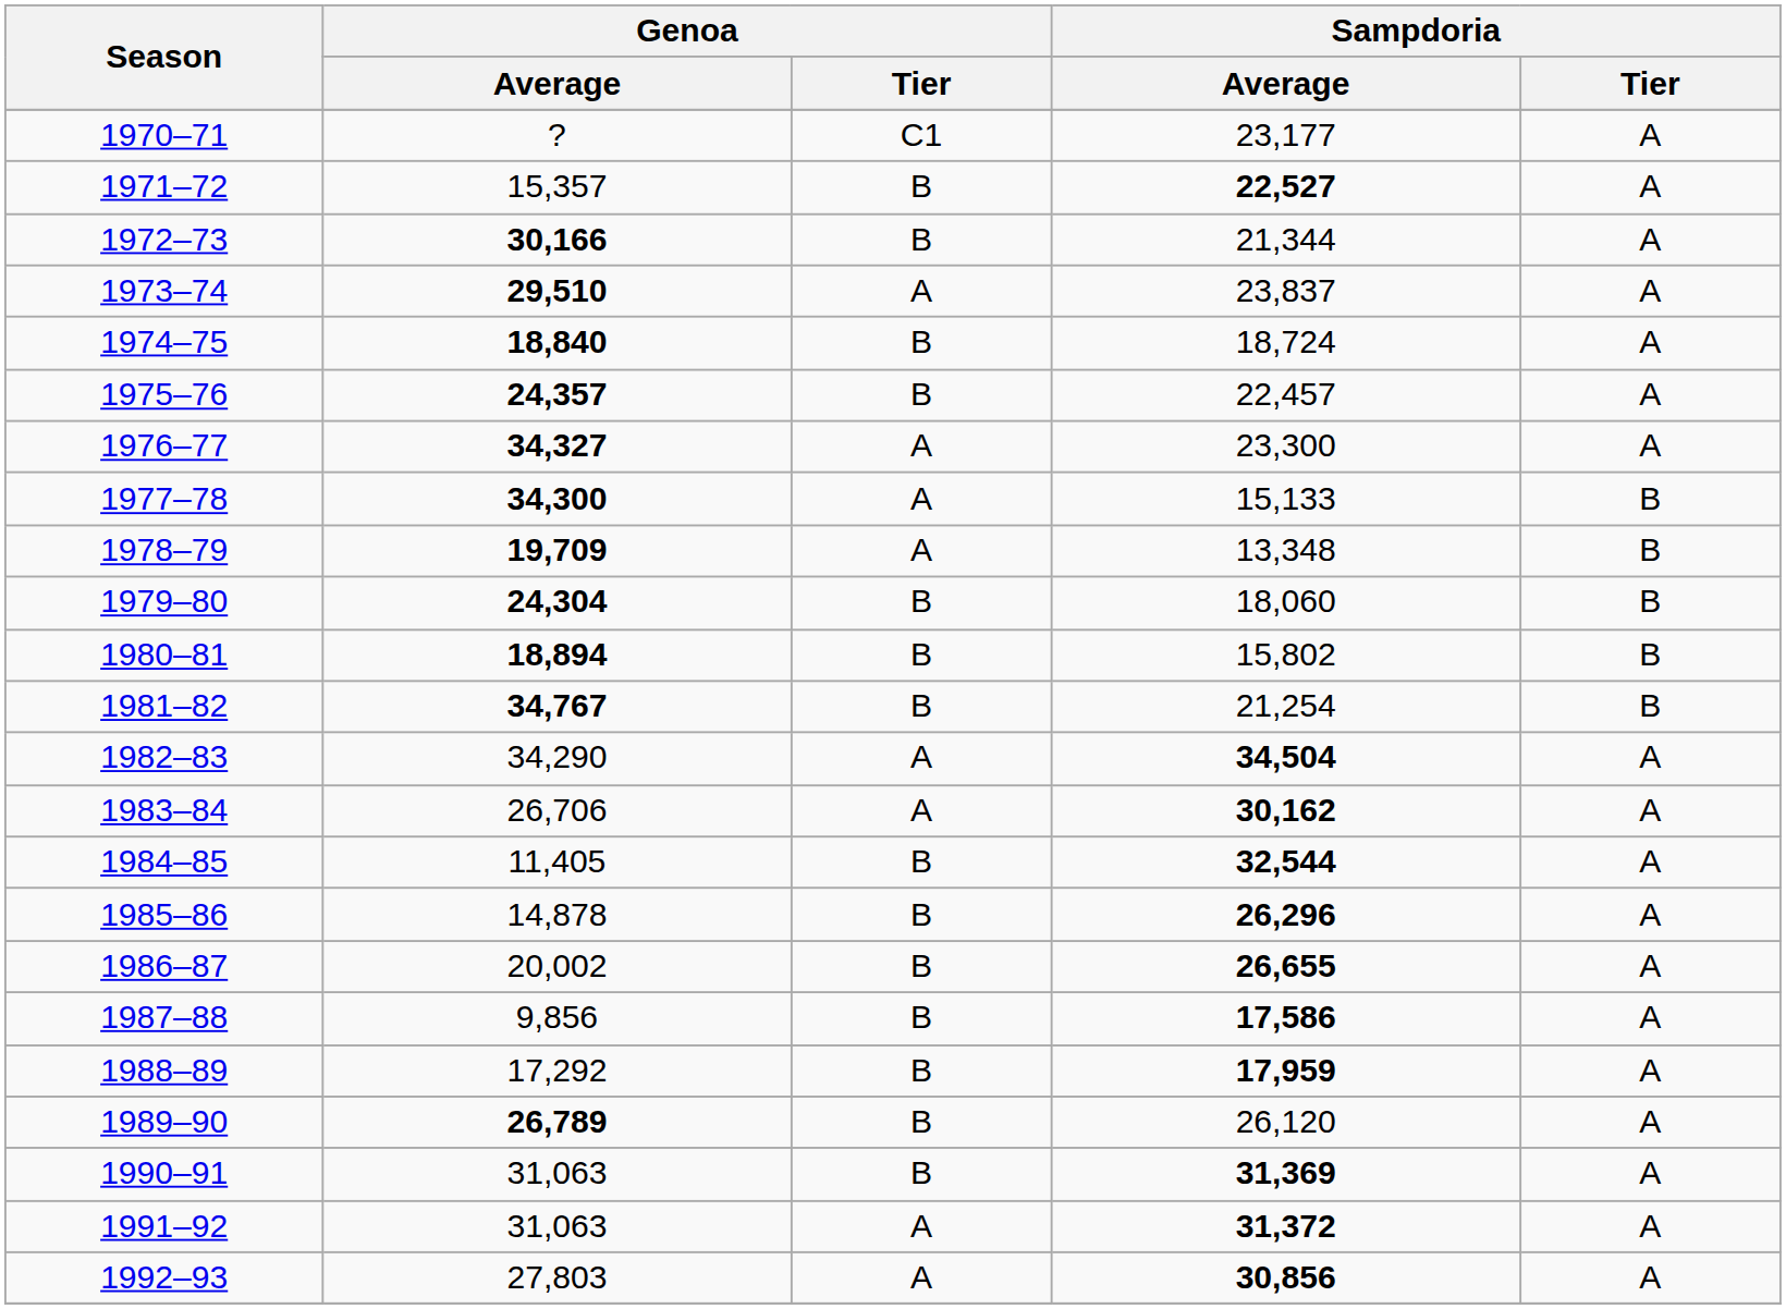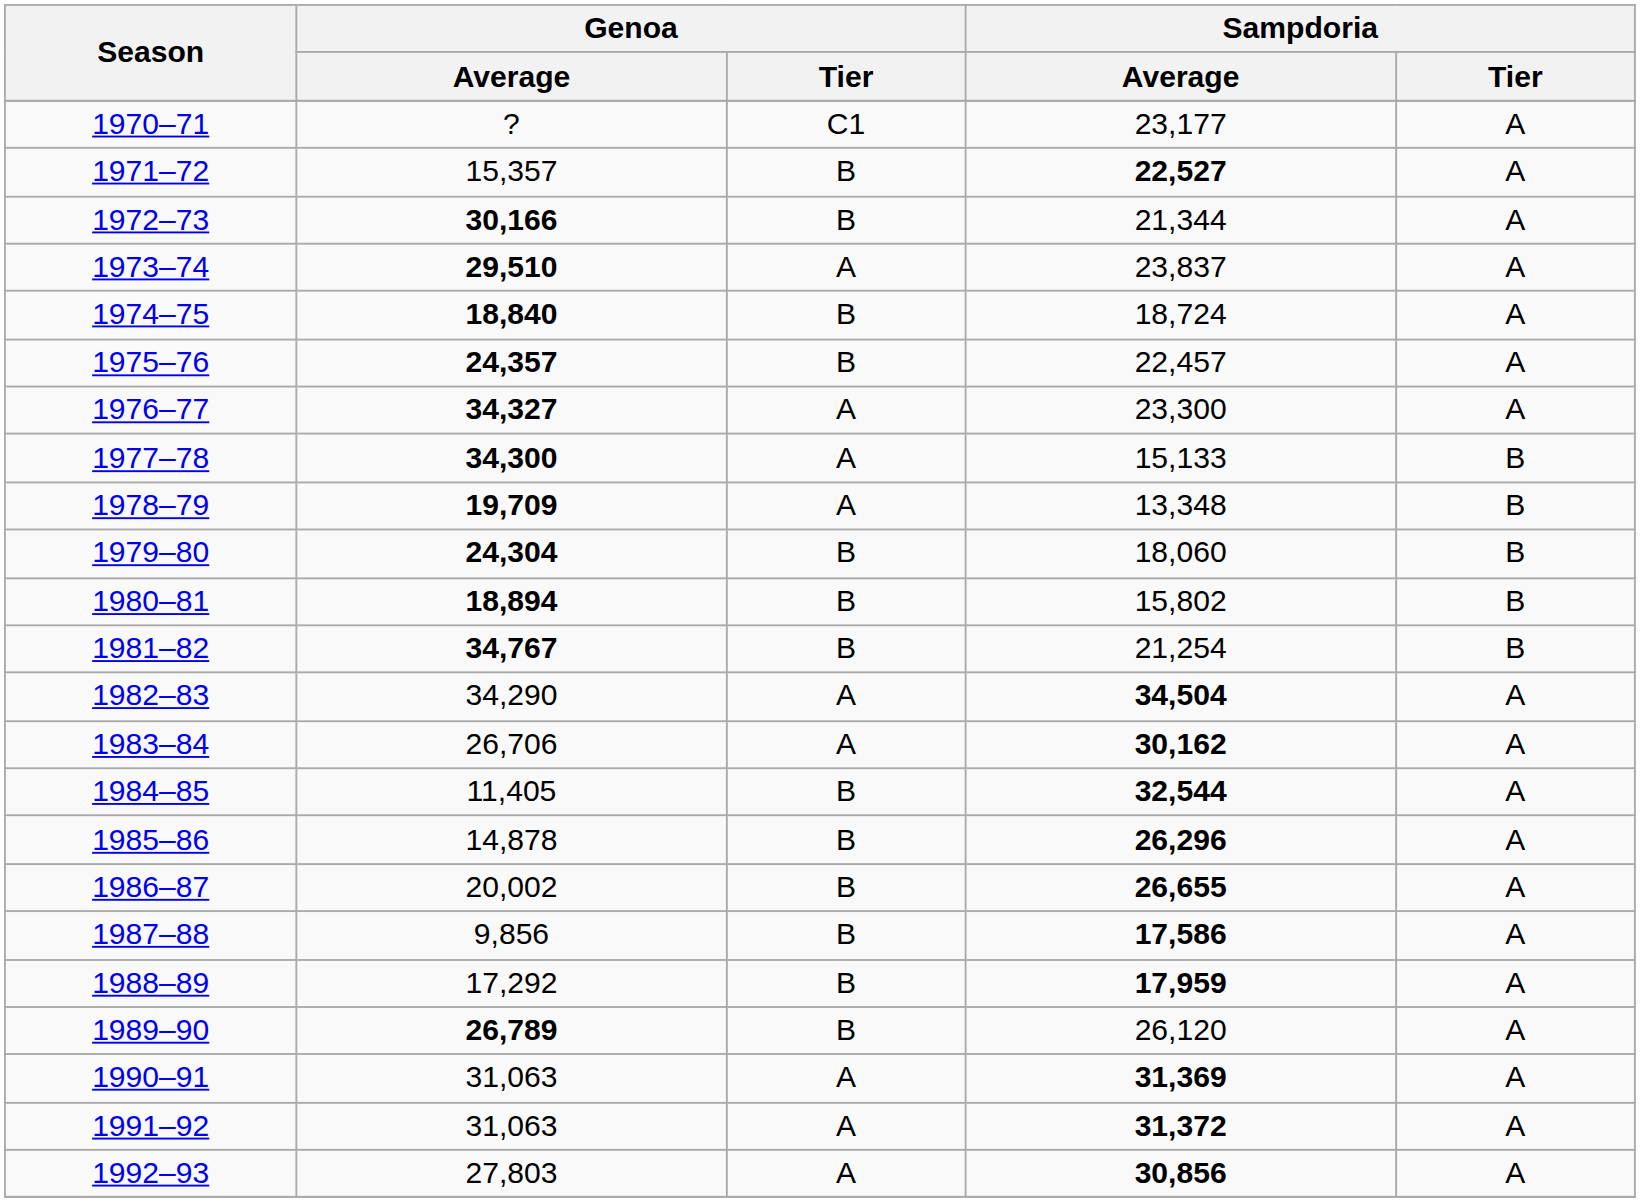1990–91 | Genoa / Tier: B -> A
